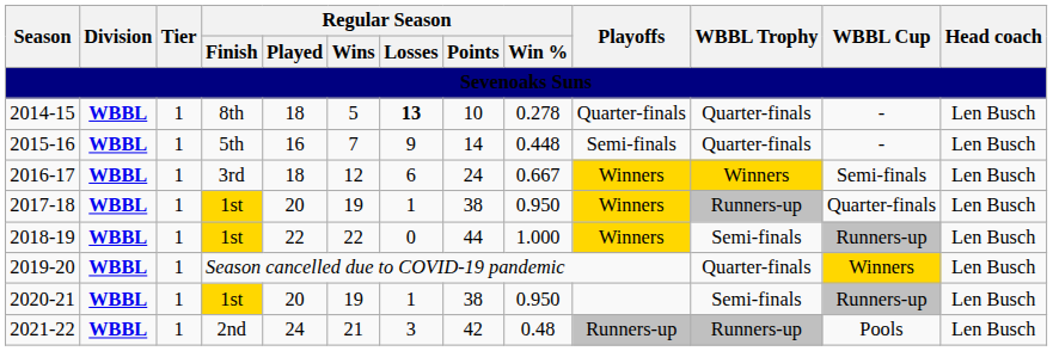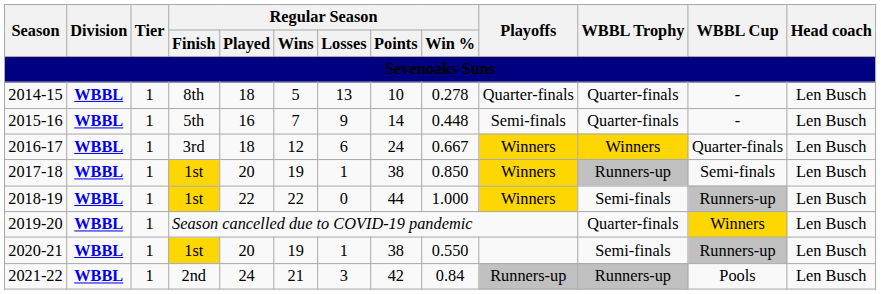2014-15 | Regular Season / Losses: bold -> normal
2016-17 | WBBL Cup: Semi-finals -> Quarter-finals
2017-18 | Regular Season / Win %: 0.950 -> 0.850
2017-18 | WBBL Cup: Quarter-finals -> Semi-finals
2020-21 | Regular Season / Win %: 0.950 -> 0.550
2021-22 | Regular Season / Win %: 0.48 -> 0.84
